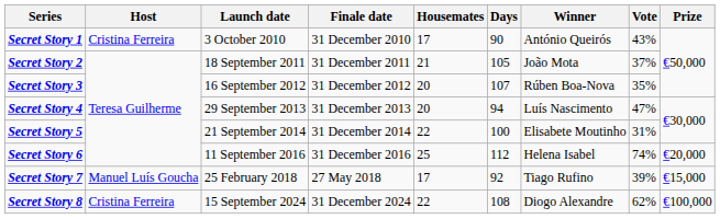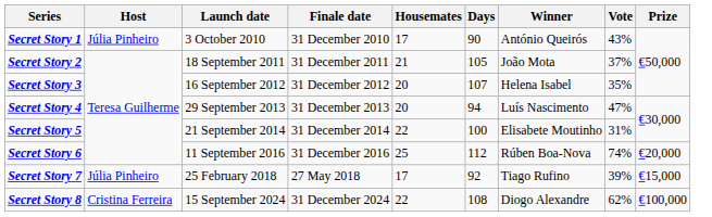Secret Story 1 | Host: Cristina Ferreira -> Júlia Pinheiro
Secret Story 3 | Winner: Rúben Boa-Nova -> Helena Isabel
Secret Story 6 | Winner: Helena Isabel -> Rúben Boa-Nova
Secret Story 7 | Host: Manuel Luís Goucha -> Júlia Pinheiro
